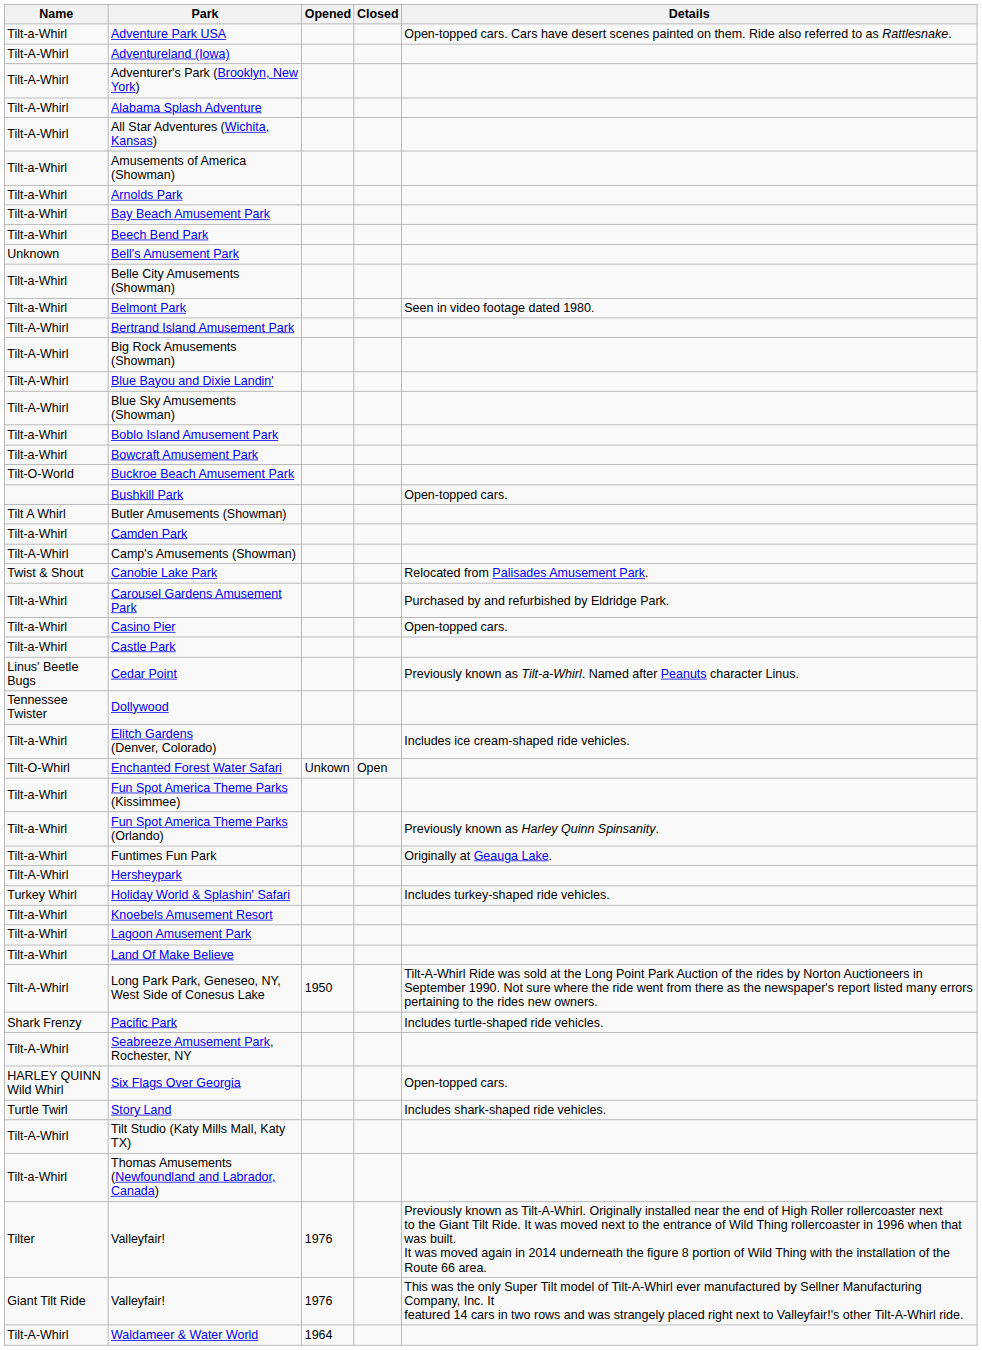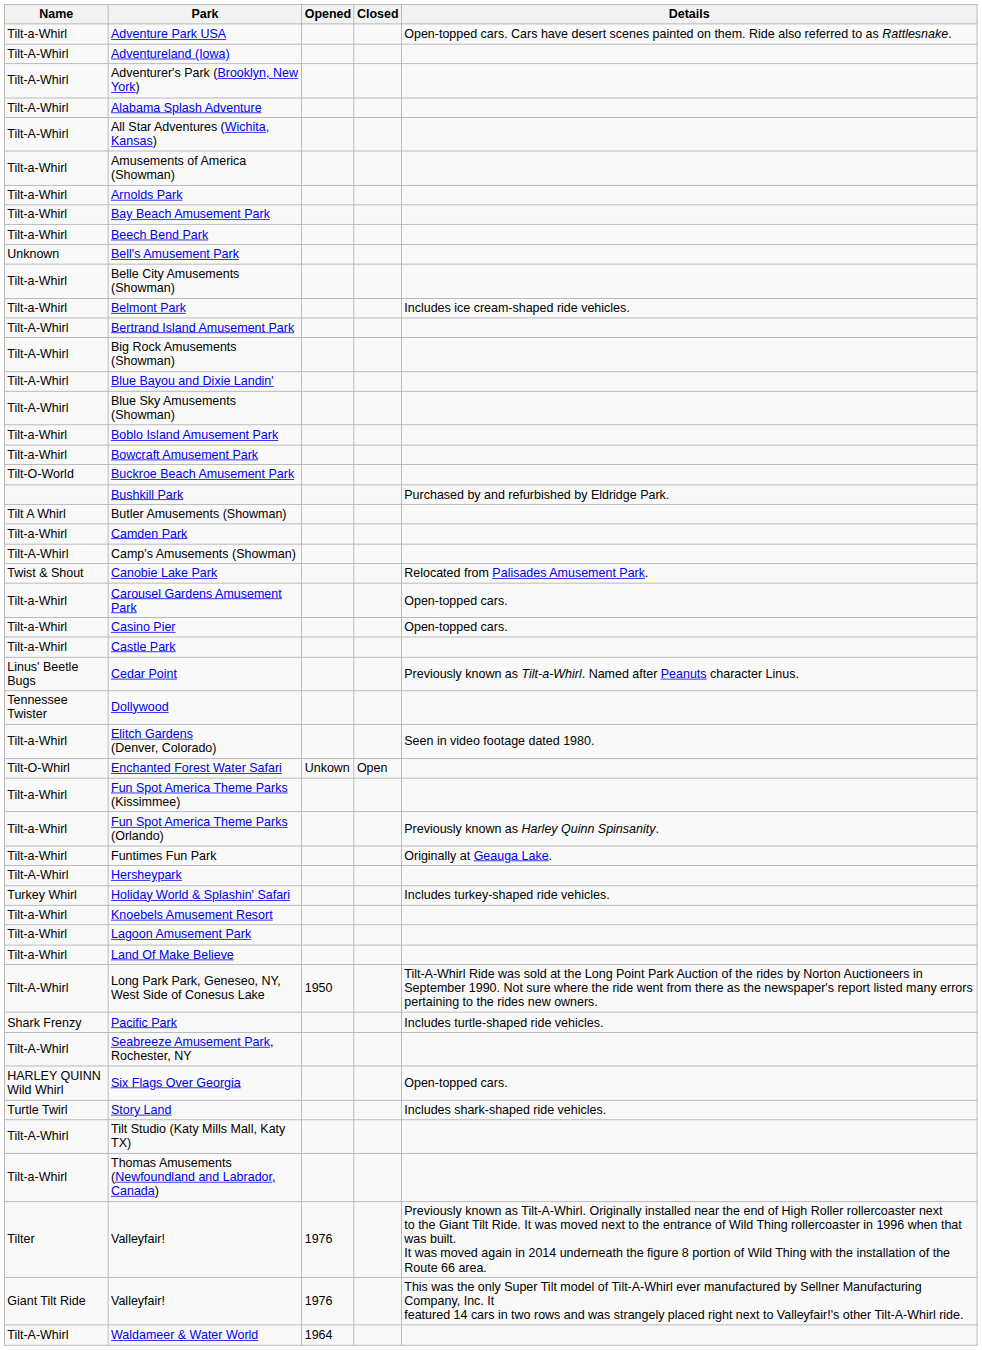Belmont Park | Details: Seen in video footage dated 1980. -> Includes ice cream-shaped ride vehicles.
Bushkill Park | Details: Open-topped cars. -> Purchased by and refurbished by Eldridge Park.
Carousel Gardens Amusement Park | Details: Purchased by and refurbished by Eldridge Park. -> Open-topped cars.
Elitch Gardens (Denver, Colorado) | Details: Includes ice cream-shaped ride vehicles. -> Seen in video footage dated 1980.
